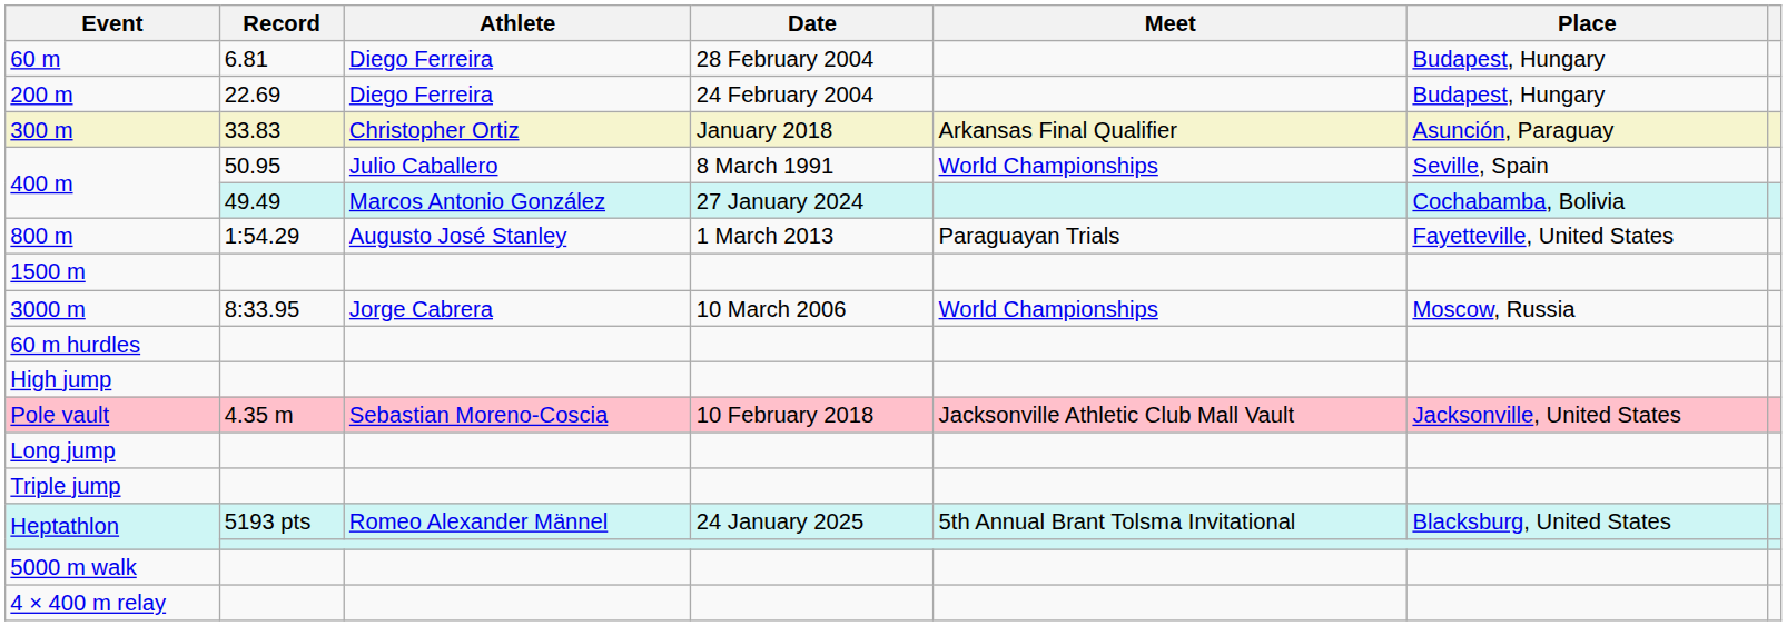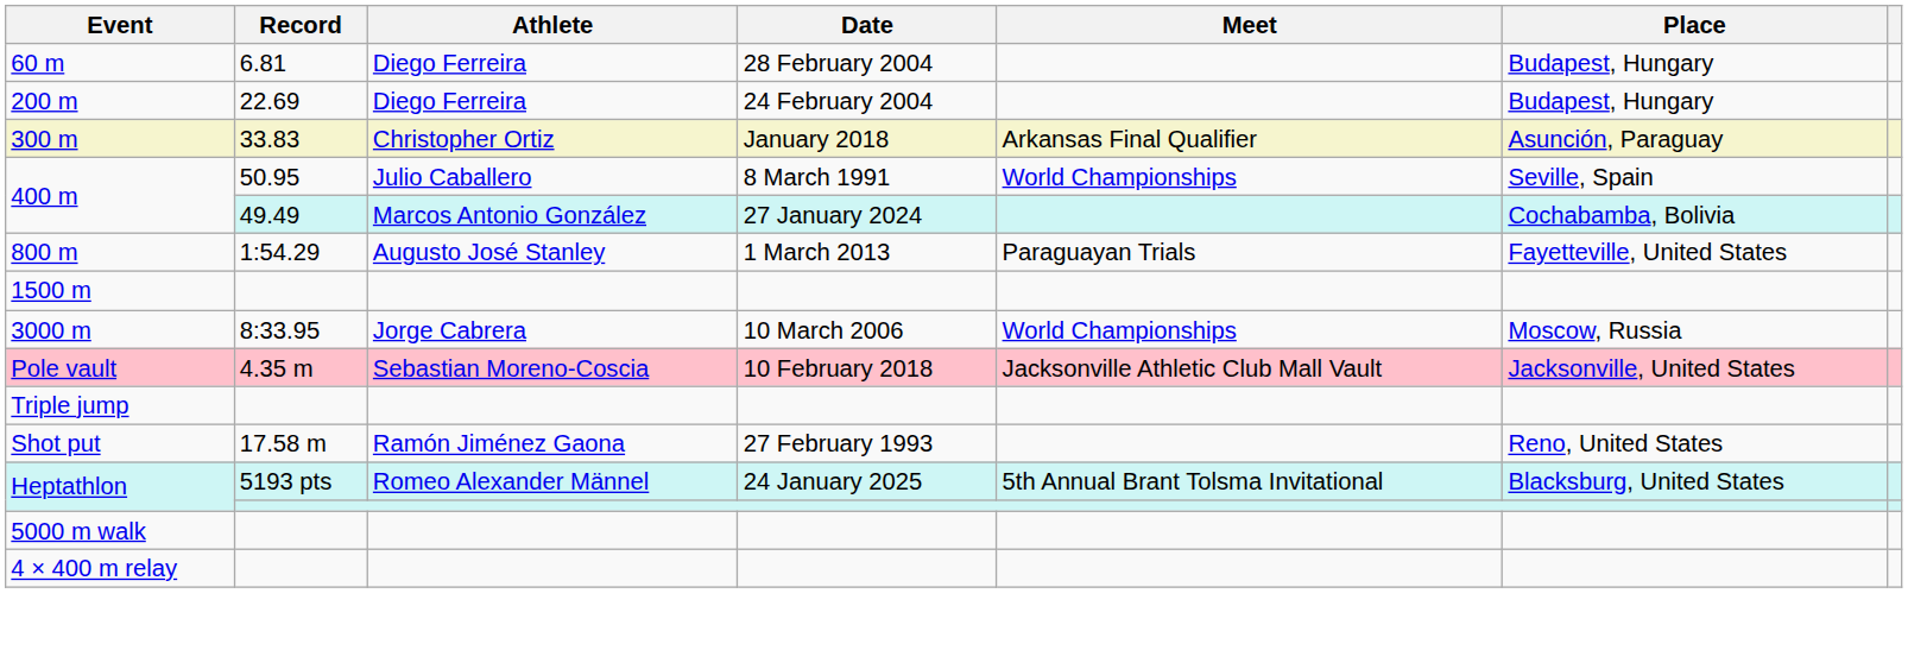- row: 60 m hurdles
- row: High jump
- row: Long jump
+ row: Shot put | 17.58 m | Ramón Jiménez Gaona | 27 February 1993 | Reno, United States
